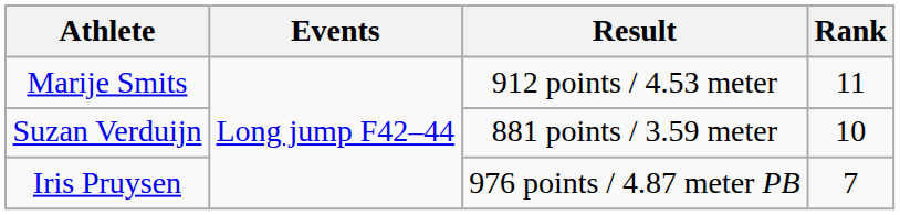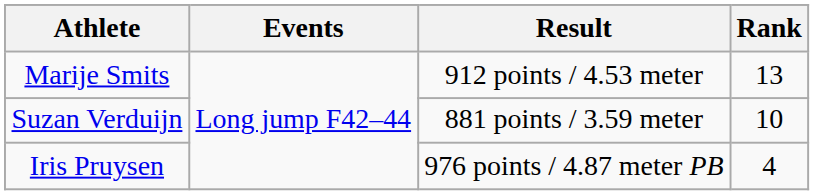Marije Smits | Rank: 11 -> 13
Iris Pruysen | Rank: 7 -> 4
